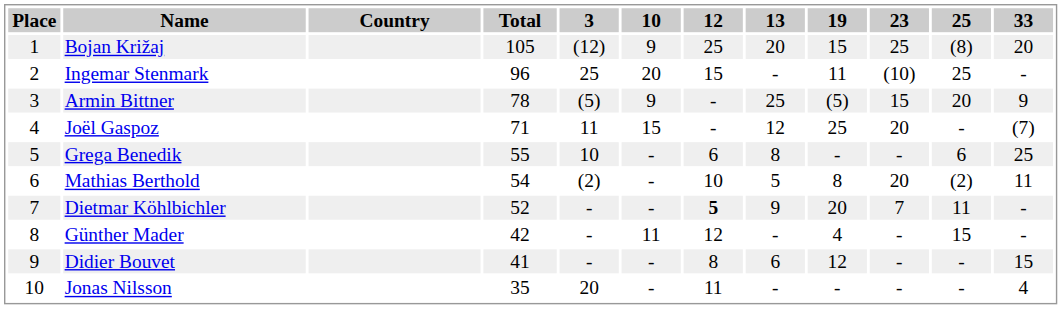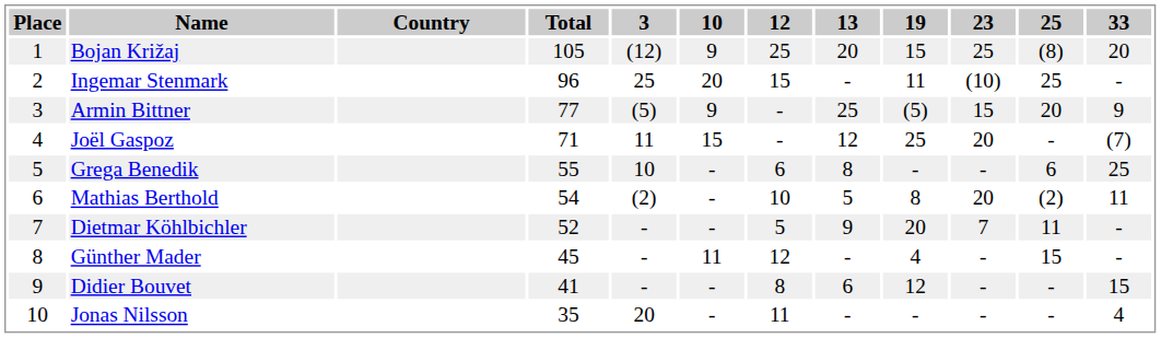Armin Bittner | Total: 78 -> 77
Dietmar Köhlbichler | 12: bold -> normal
Günther Mader | Total: 42 -> 45
